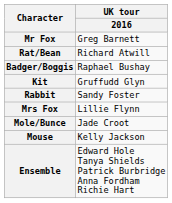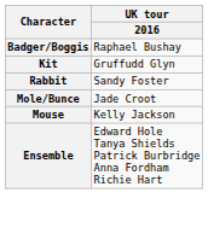- row: Mr Fox | Greg Barnett
- row: Rat/Bean | Richard Atwill
- row: Mrs Fox | Lillie Flynn
